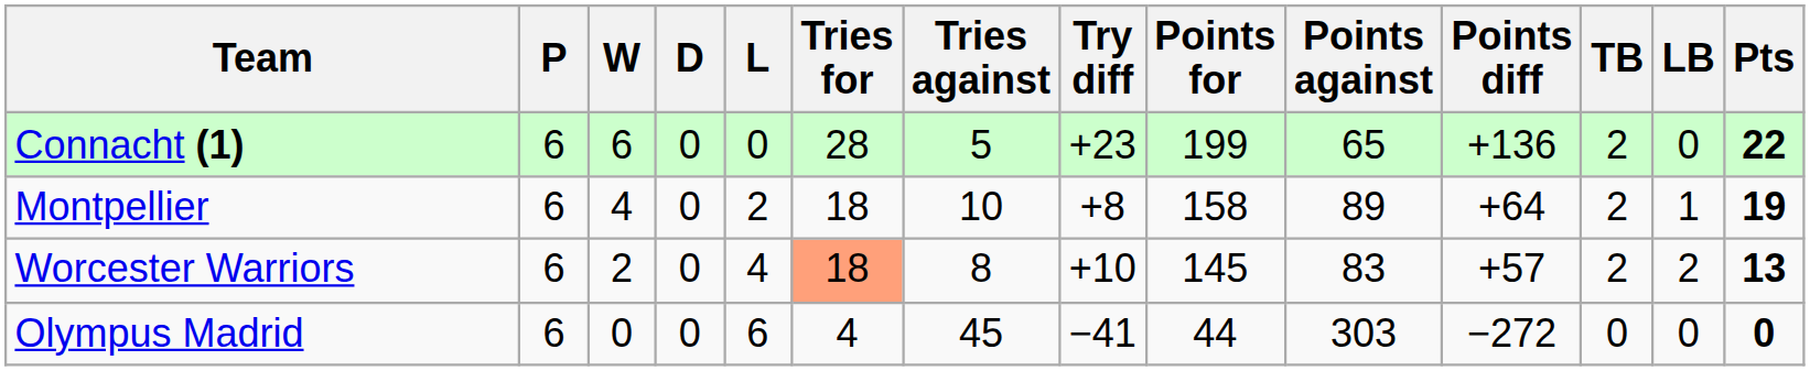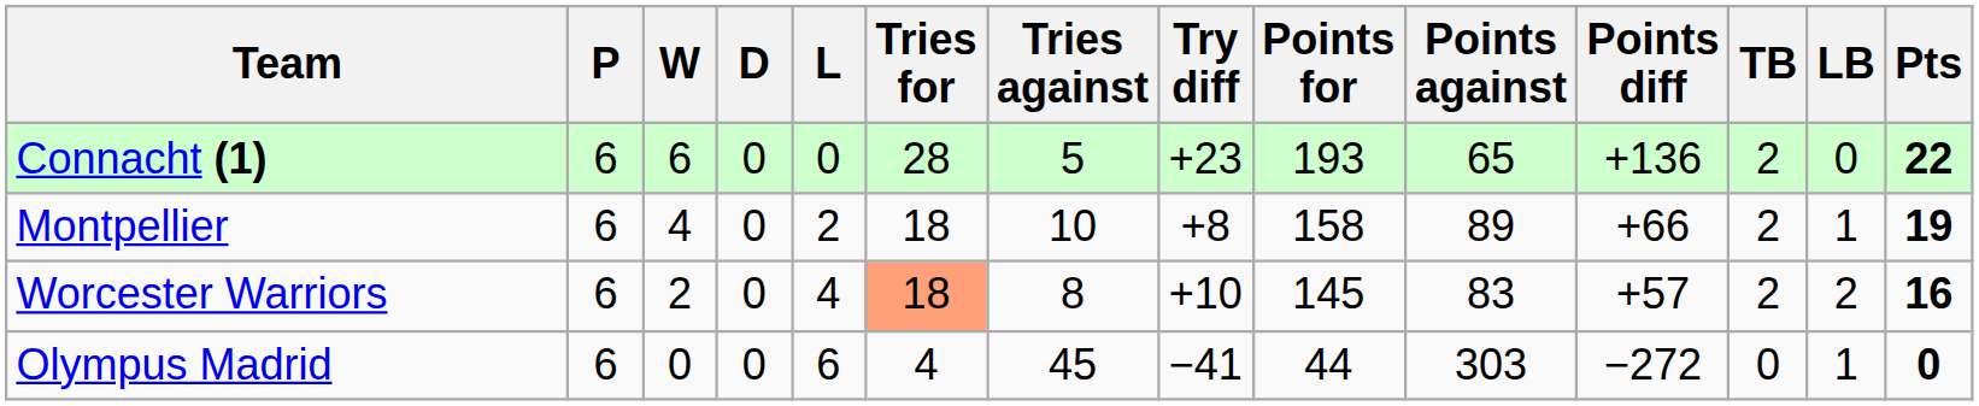Connacht (1) | Points for: 199 -> 193
Montpellier | Points diff: +64 -> +66
Worcester Warriors | Pts: 13 -> 16
Olympus Madrid | LB: 0 -> 1
